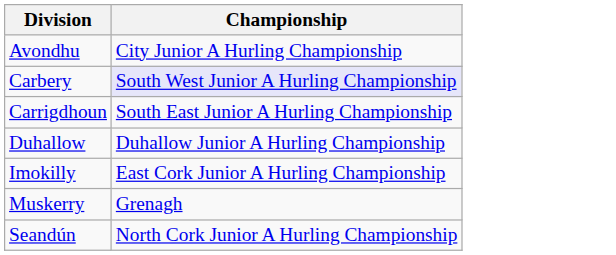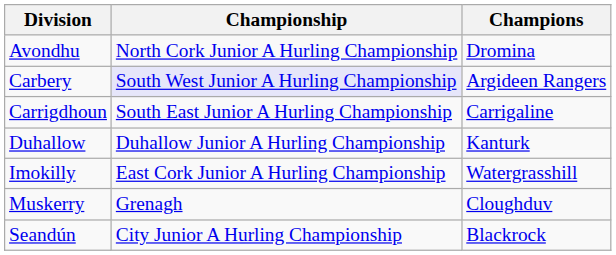+ column: Champions | Dromina | Argideen Rangers | Carrigaline | Kanturk | Watergrasshill | Cloughduv | Blackrock
Avondhu | Championship: City Junior A Hurling Championship -> North Cork Junior A Hurling Championship
Seandún | Championship: North Cork Junior A Hurling Championship -> City Junior A Hurling Championship
